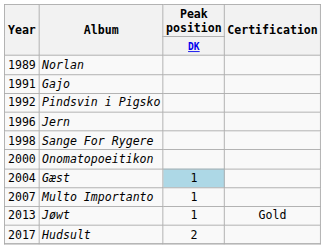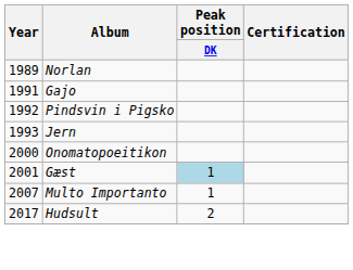Jern | Year: 1996 -> 1993
- row: 1998 | Sange For Rygere
Gæst | Year: 2004 -> 2001
- row: 2013 | Jøwt | 1 | Gold
